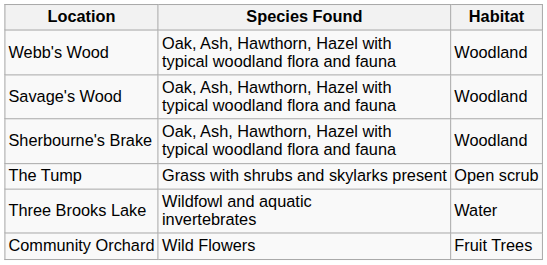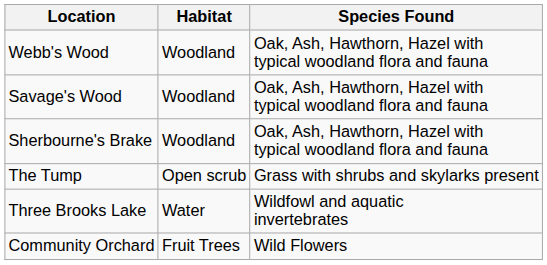columns swapped: Habitat <-> Species Found
